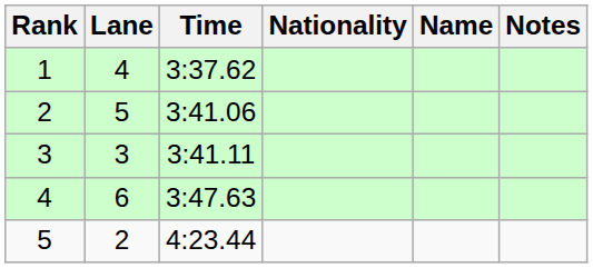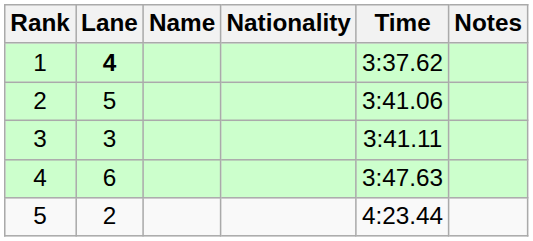columns swapped: Name <-> Time
1 | Lane: normal -> bold
